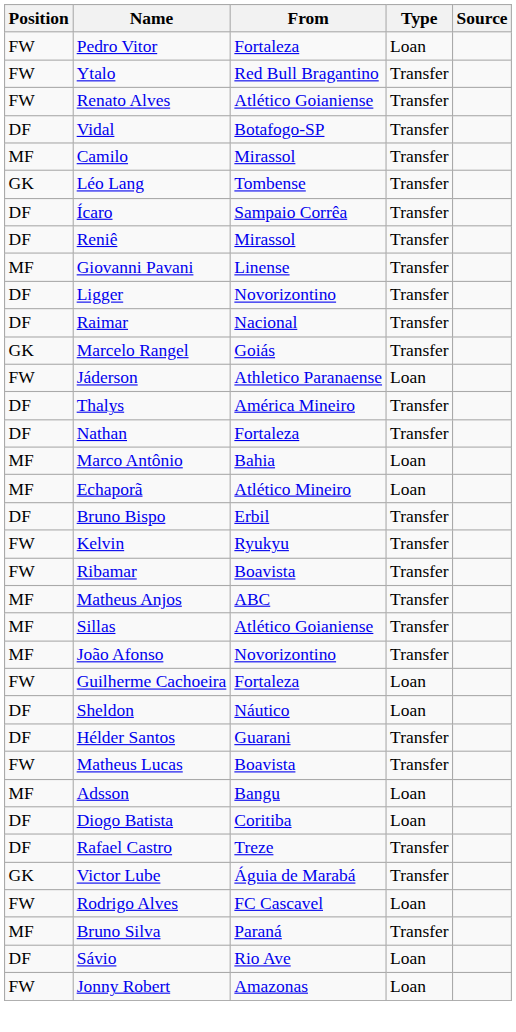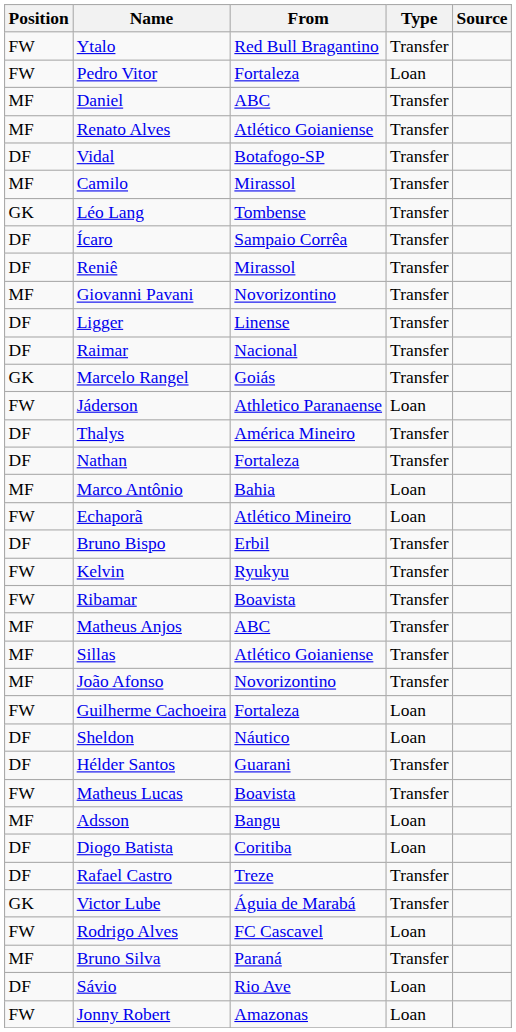rows swapped: Pedro Vitor <-> Ytalo
+ row: MF | Daniel | ABC | Transfer
Renato Alves | Position: FW -> MF
Giovanni Pavani | From: Linense -> Novorizontino
Ligger | From: Novorizontino -> Linense
Echaporã | Position: MF -> FW
